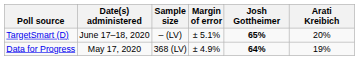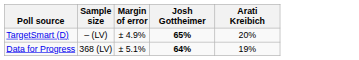- column: Date(s) administered | June 17–18, 2020 | May 17, 2020
TargetSmart (D) | Margin of error: ± 5.1% -> ± 4.9%
Data for Progress | Margin of error: ± 4.9% -> ± 5.1%
